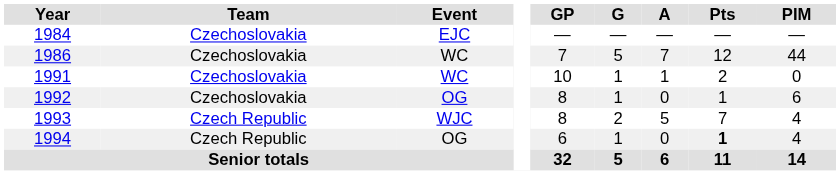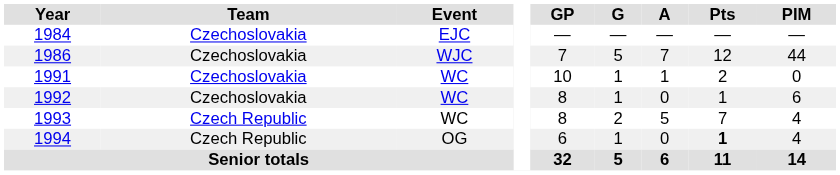1986 | Event: WC -> WJC
1992 | Event: OG -> WC
1993 | Event: WJC -> WC
